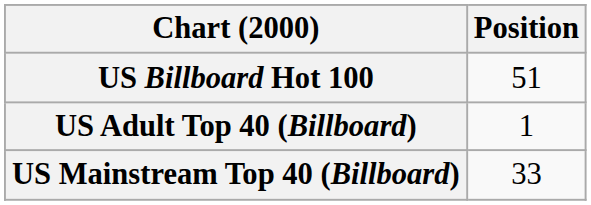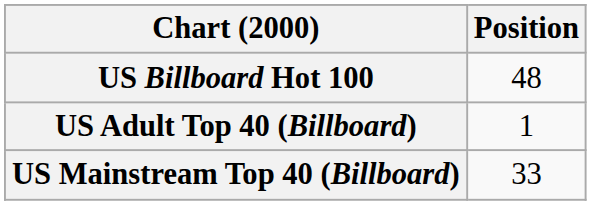US Billboard Hot 100 | Position: 51 -> 48
